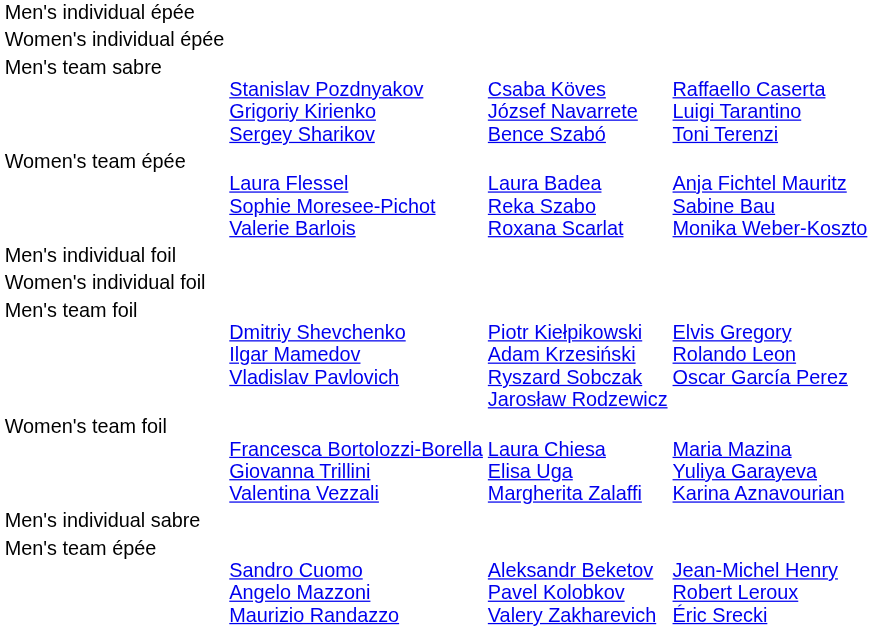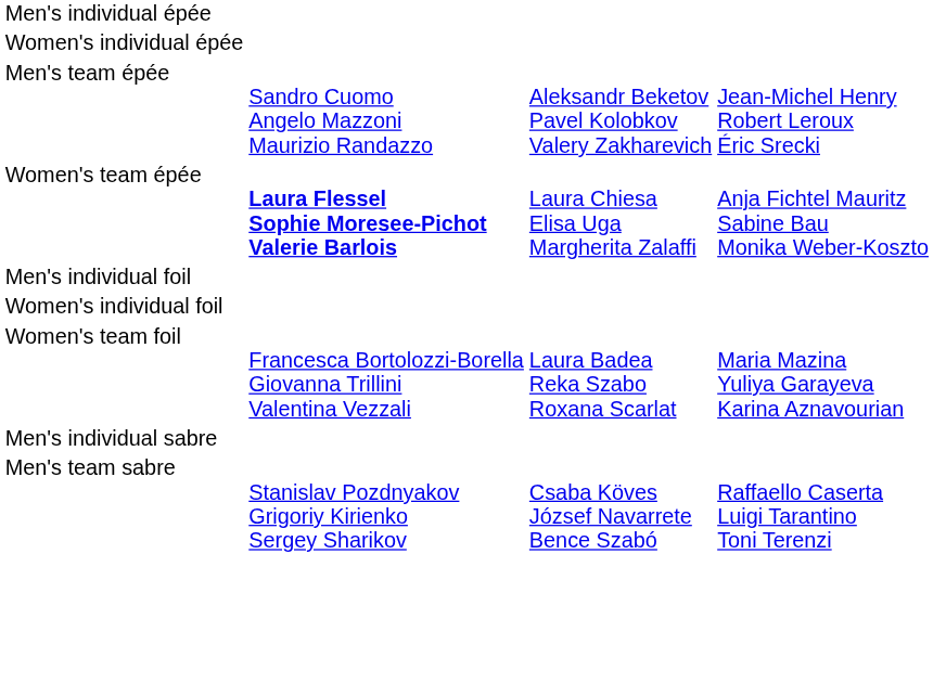rows swapped: Men's team épée <-> Men's team sabre
Women's team épée | column 2: normal -> bold
Women's team épée | column 3: Laura Badea Reka Szabo Roxana Scarlat -> Laura Chiesa Elisa Uga Margherita Zalaffi
- row: Men's team foil | Dmitriy Shevchenko Ilgar Mamedov Vladislav Pavlovich | Piotr Kiełpikowski Adam Krzesiński Ryszard Sobczak Jarosław Rodzewicz | Elvis Gregory Rolando Leon Oscar García Perez
Women's team foil | column 3: Laura Chiesa Elisa Uga Margherita Zalaffi -> Laura Badea Reka Szabo Roxana Scarlat
